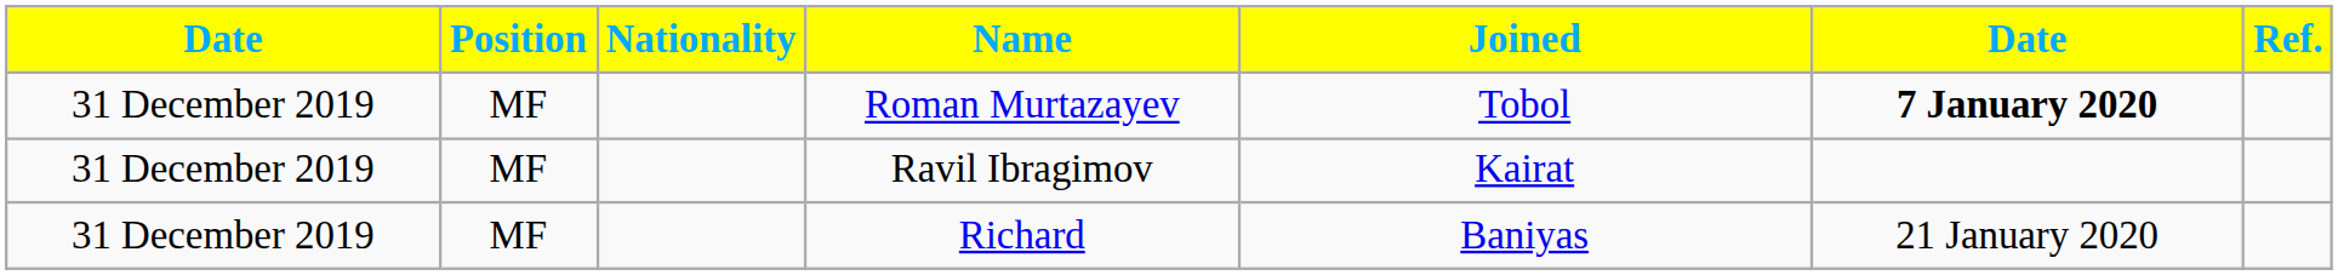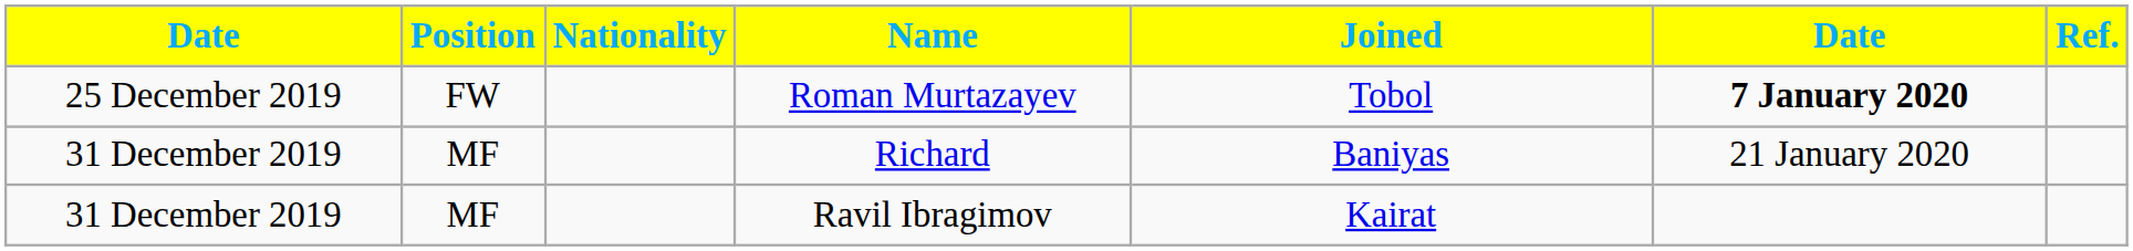Roman Murtazayev | column 1: 31 December 2019 -> 25 December 2019
Roman Murtazayev | Position: MF -> FW
rows swapped: Richard <-> Ravil Ibragimov
